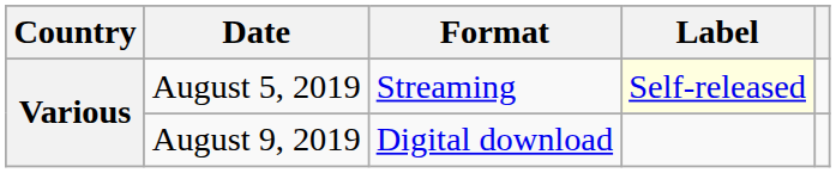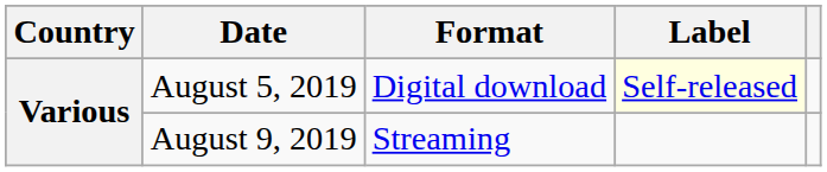August 5, 2019 | Format: Streaming -> Digital download
August 9, 2019 | Format: Digital download -> Streaming
